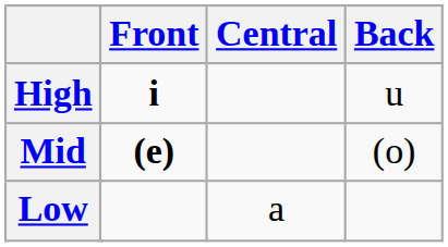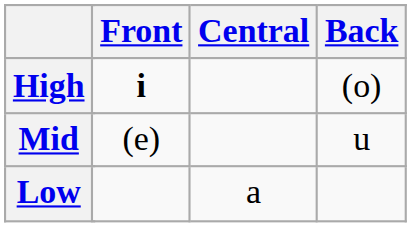High | Back: u -> (o)
Mid | Front: bold -> normal
Mid | Back: (o) -> u
